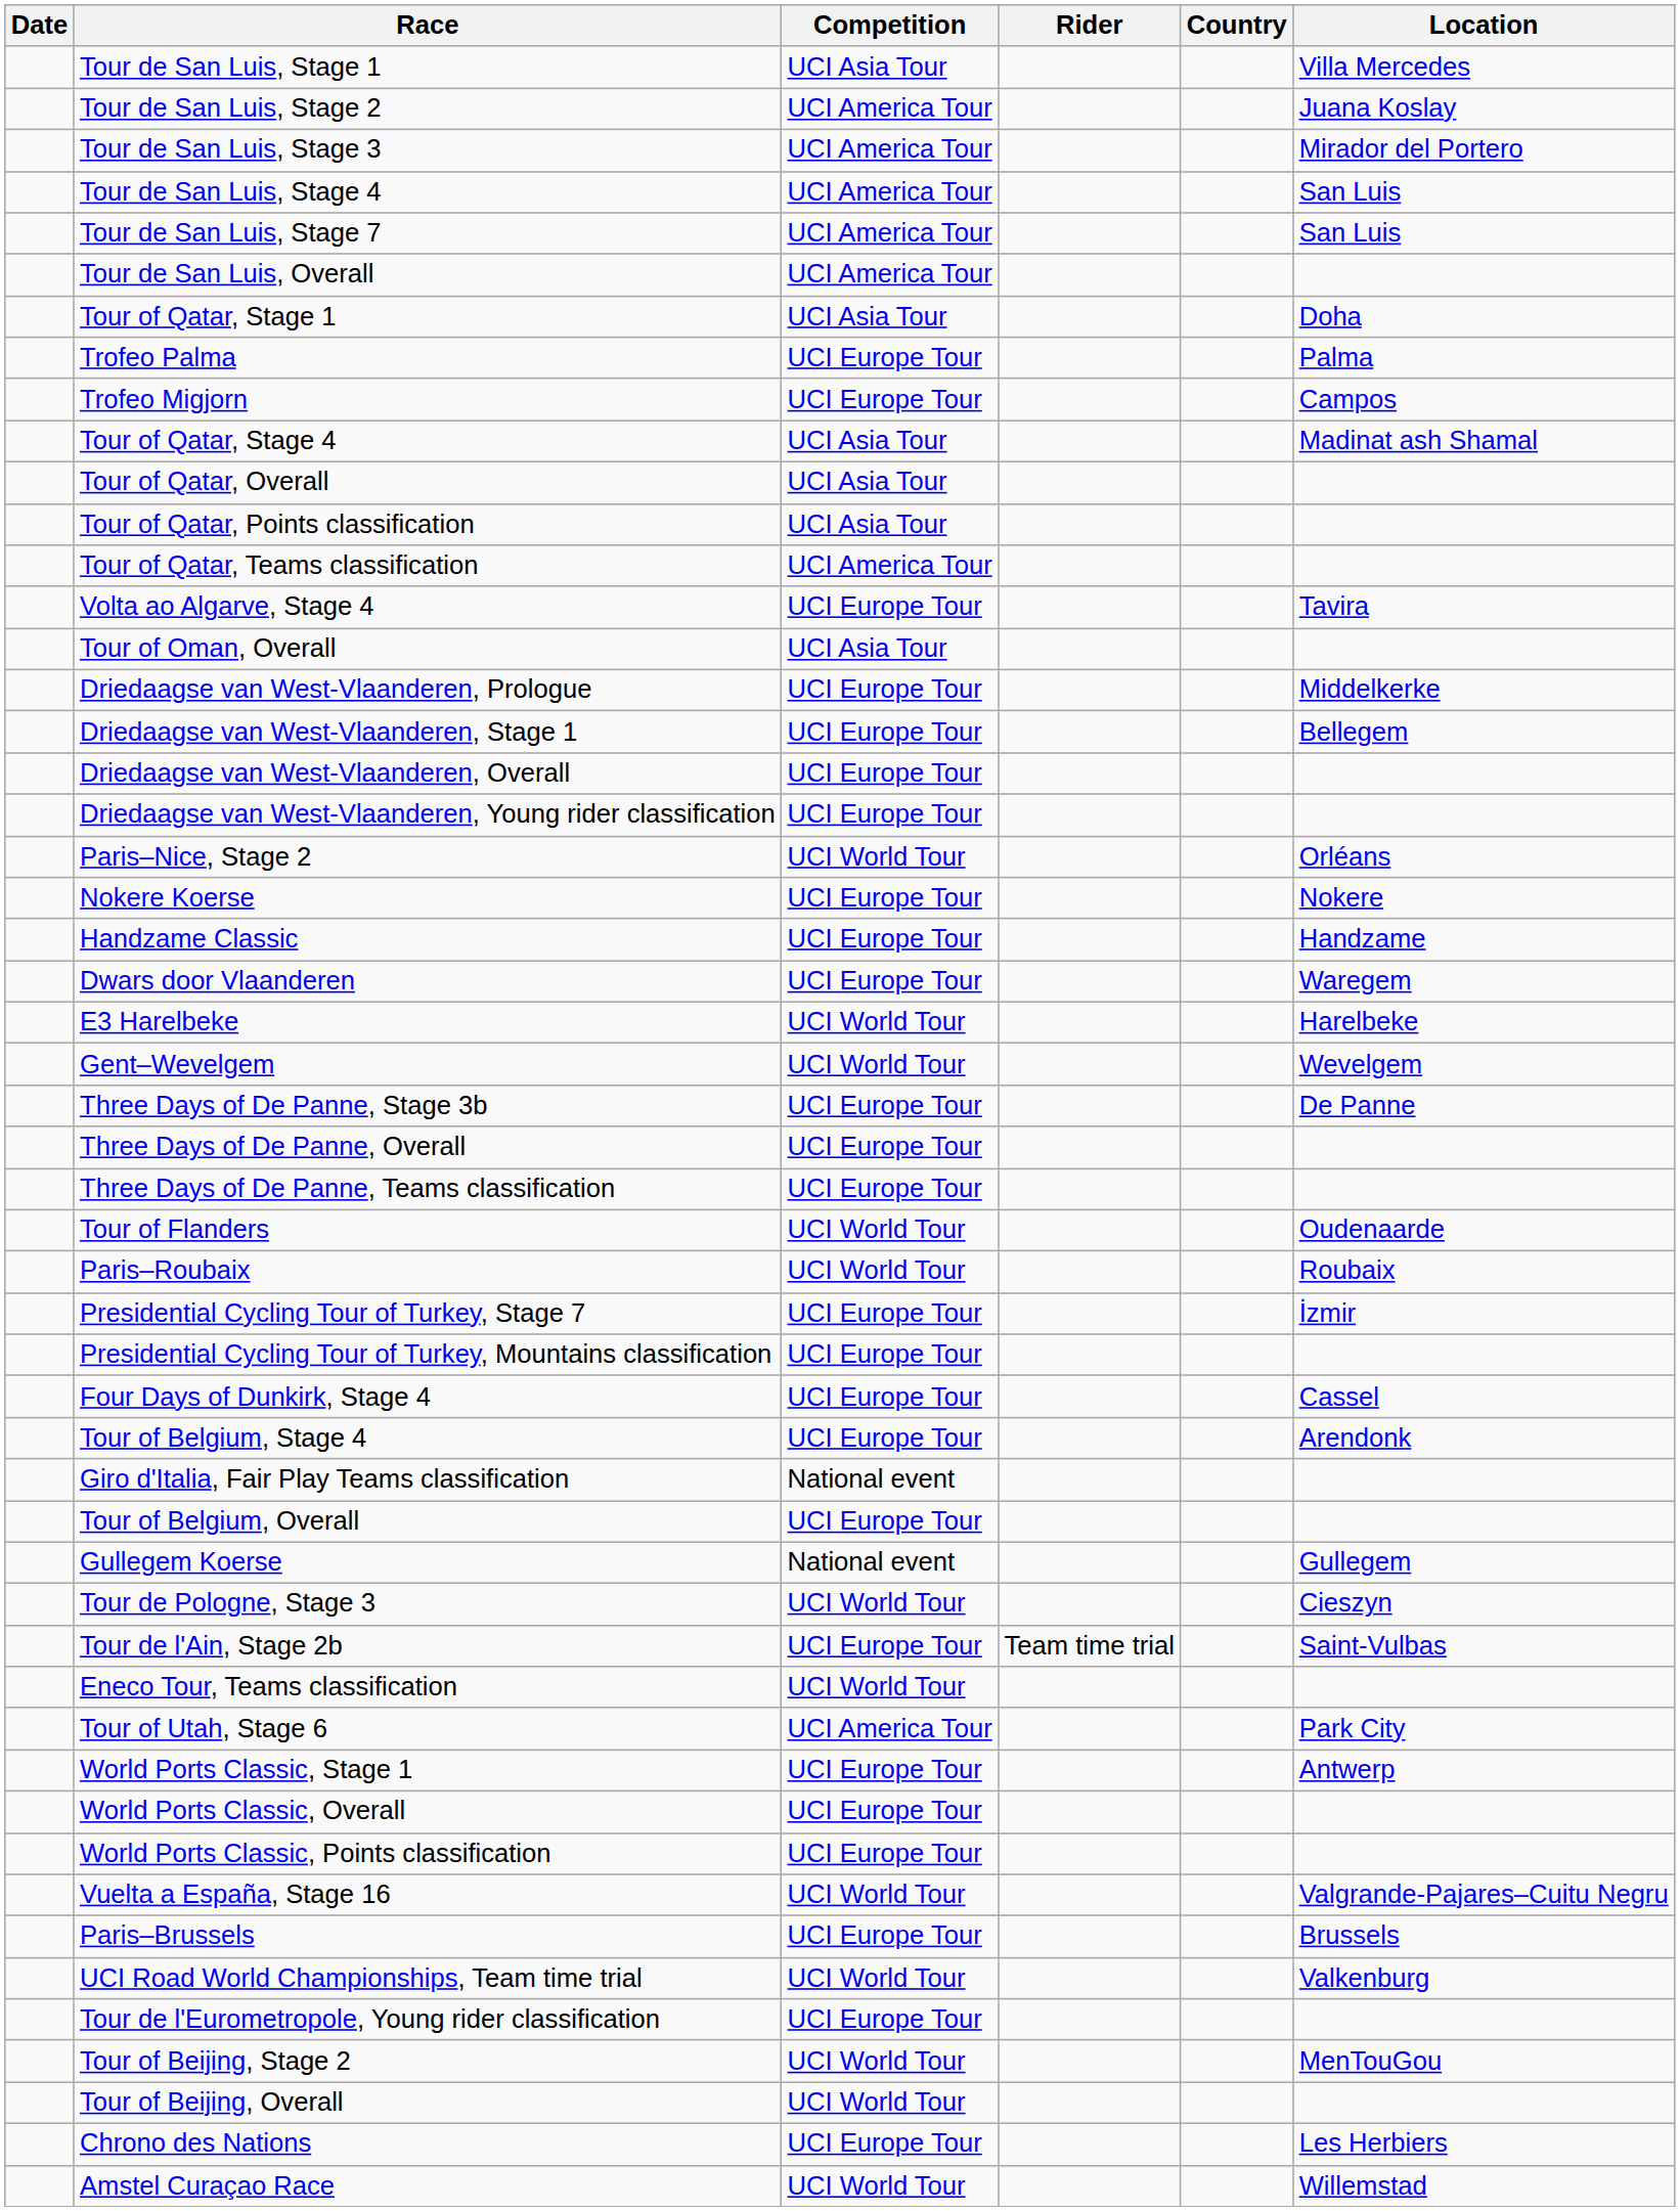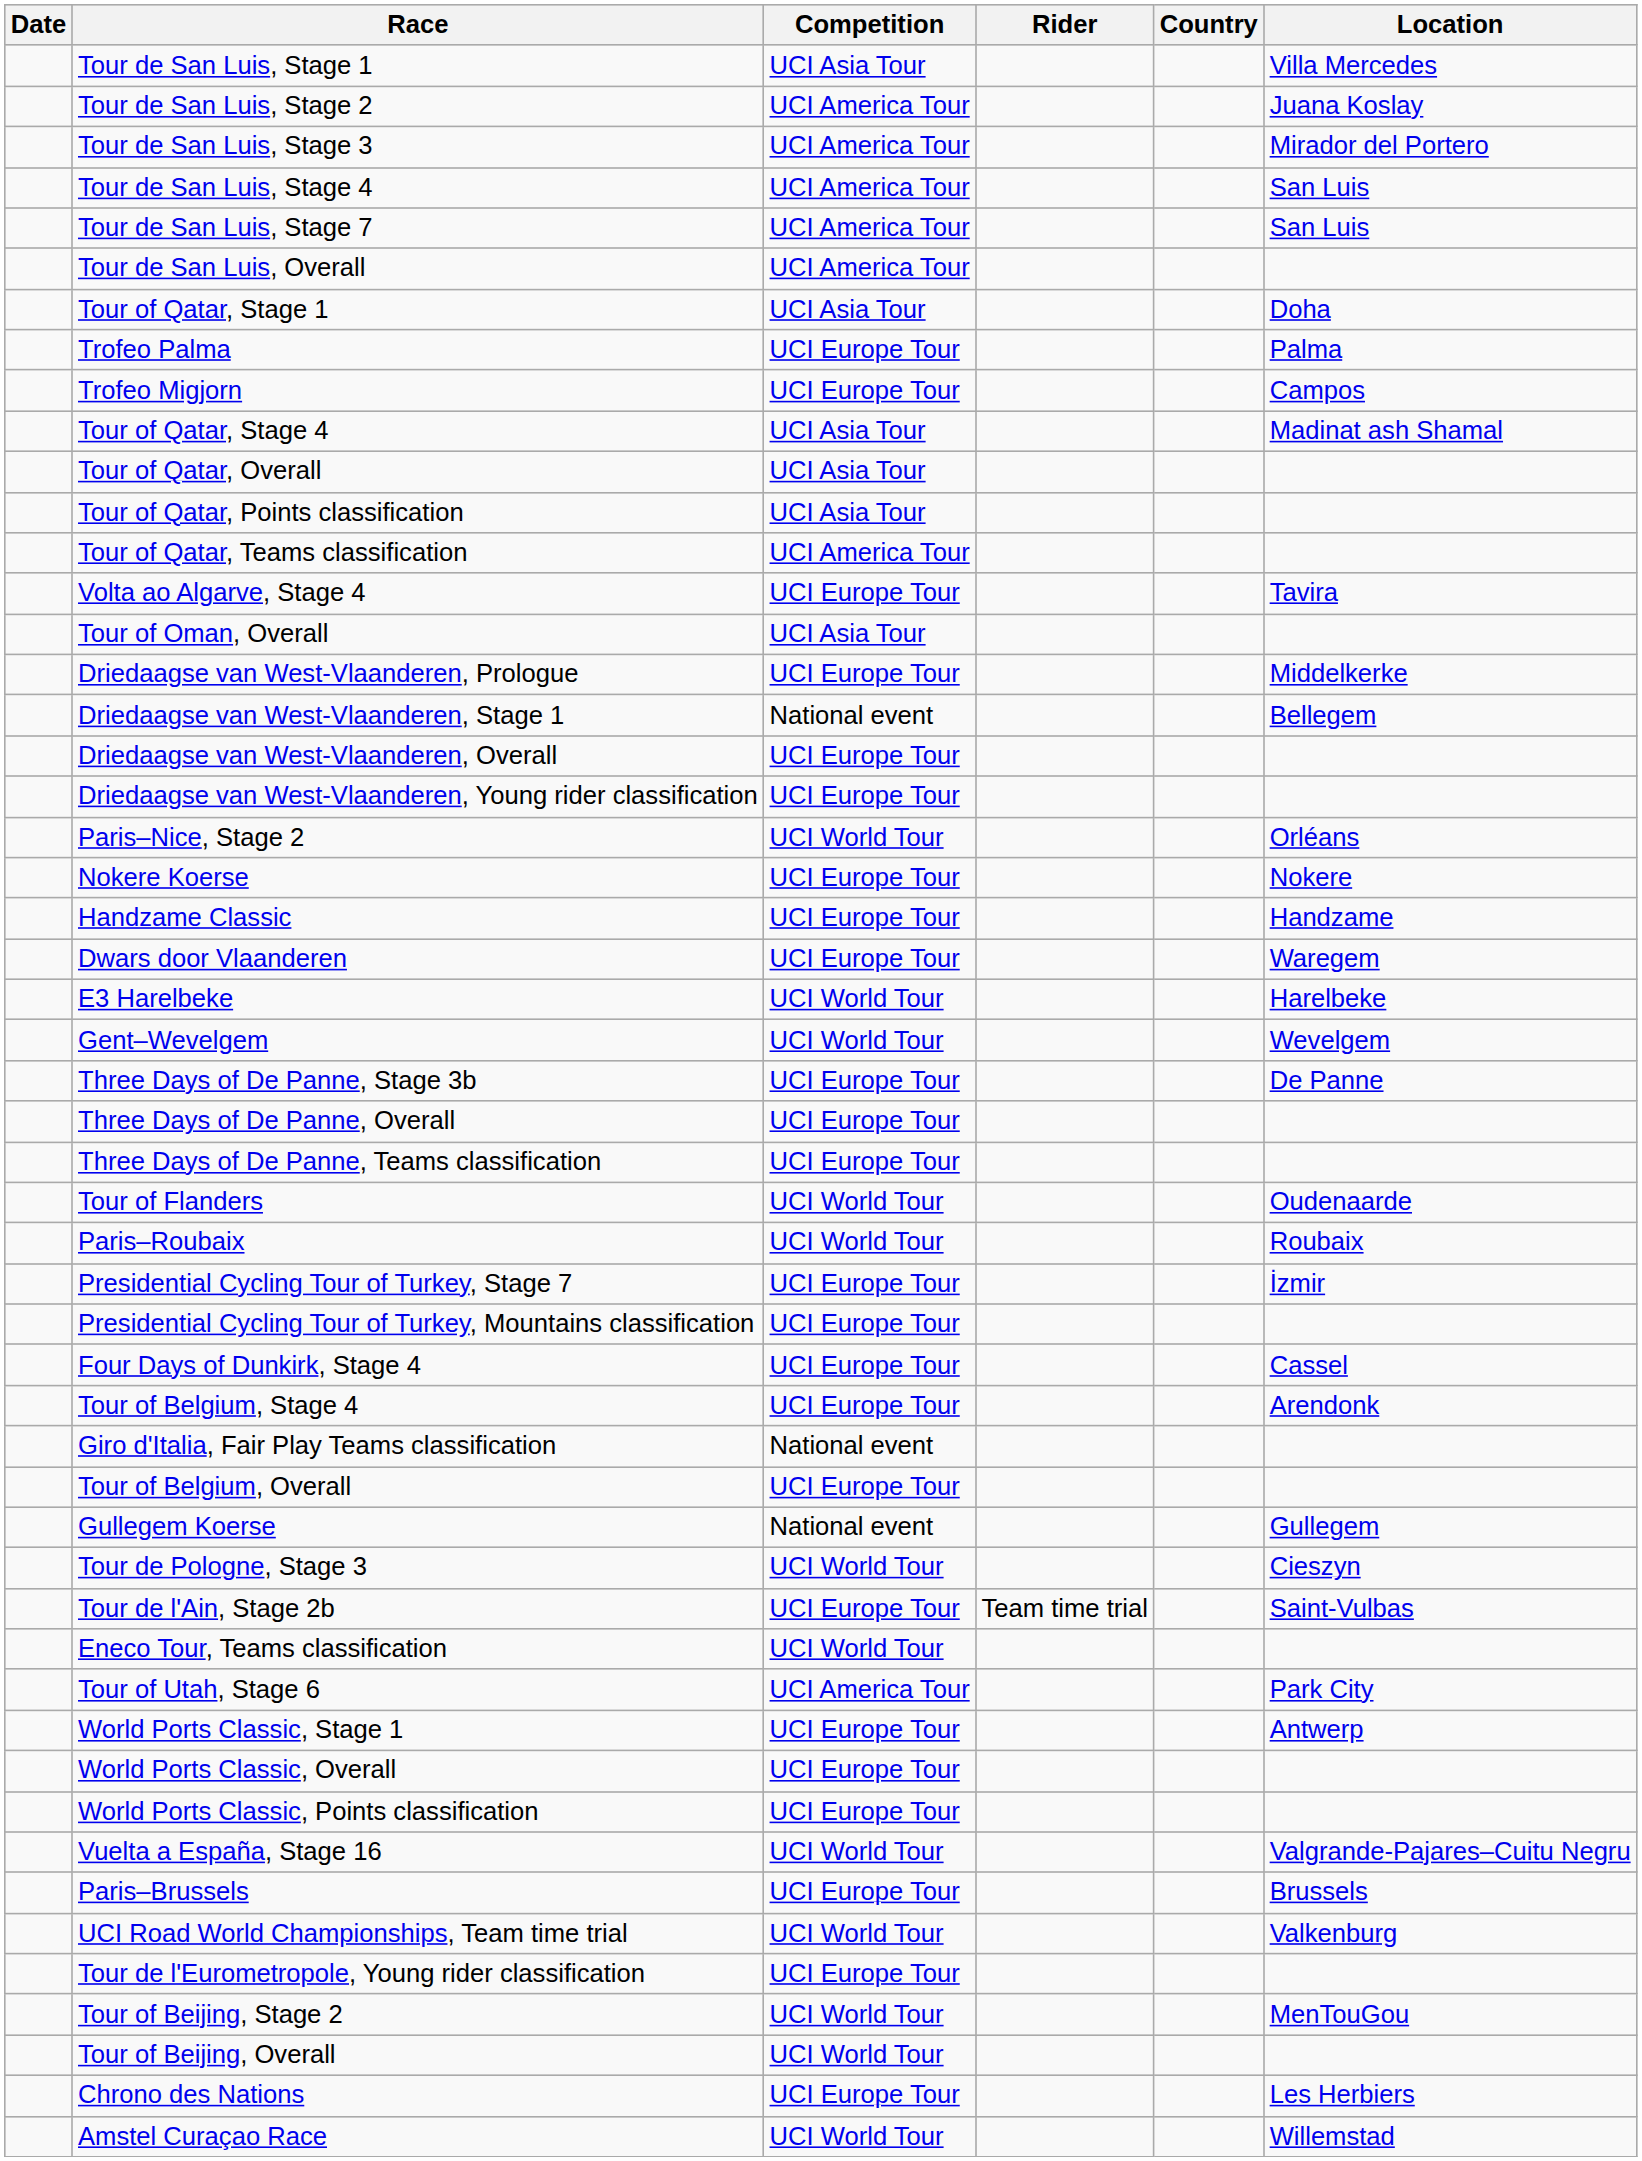Driedaagse van West-Vlaanderen, Stage 1 | Competition: UCI Europe Tour -> National event
